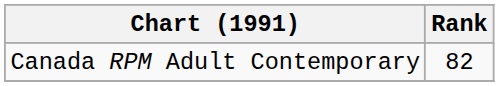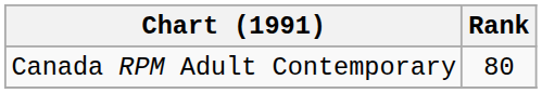Canada RPM Adult Contemporary | Rank: 82 -> 80
